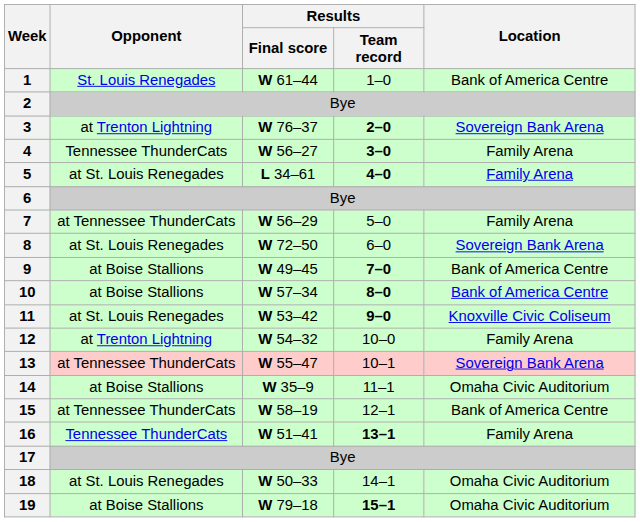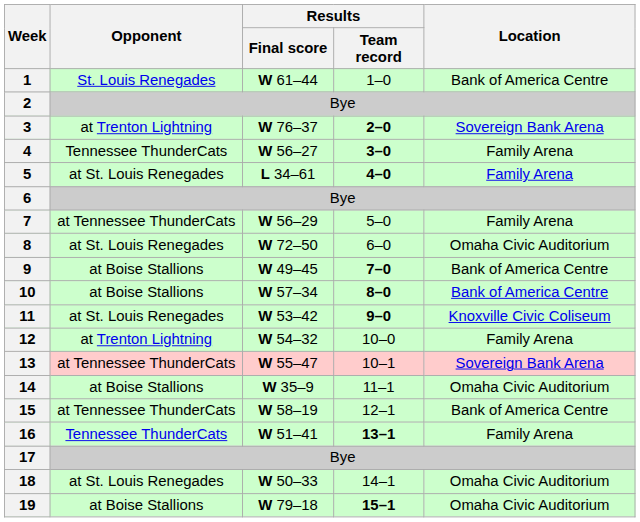8 | Location: Sovereign Bank Arena -> Omaha Civic Auditorium
